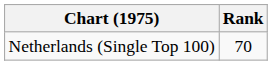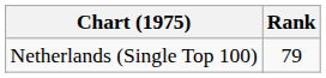Netherlands (Single Top 100) | Rank: 70 -> 79
